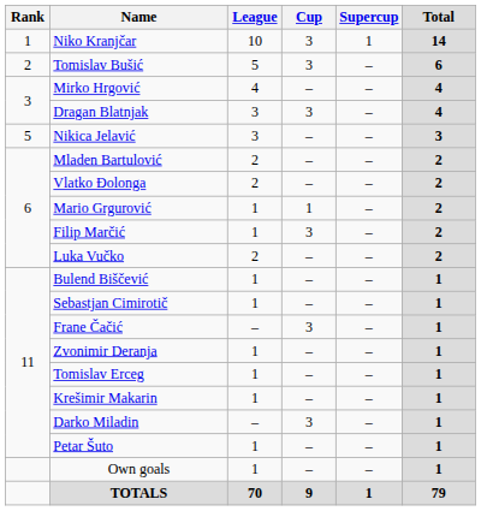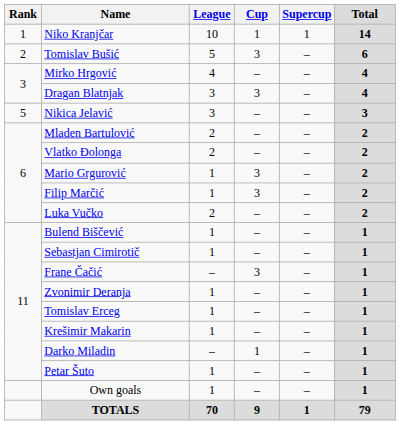Niko Kranjčar | Cup: 3 -> 1
Mario Grgurović | Cup: 1 -> 3
Darko Miladin | Cup: 3 -> 1
